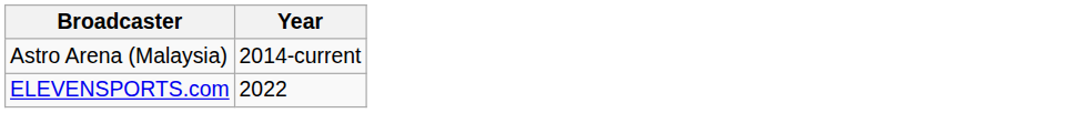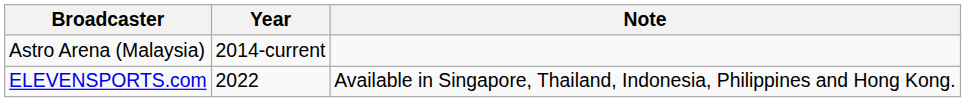+ column: Note | Available in Singapore, Thailand, Indonesia, Philippines and Hong Kong.
